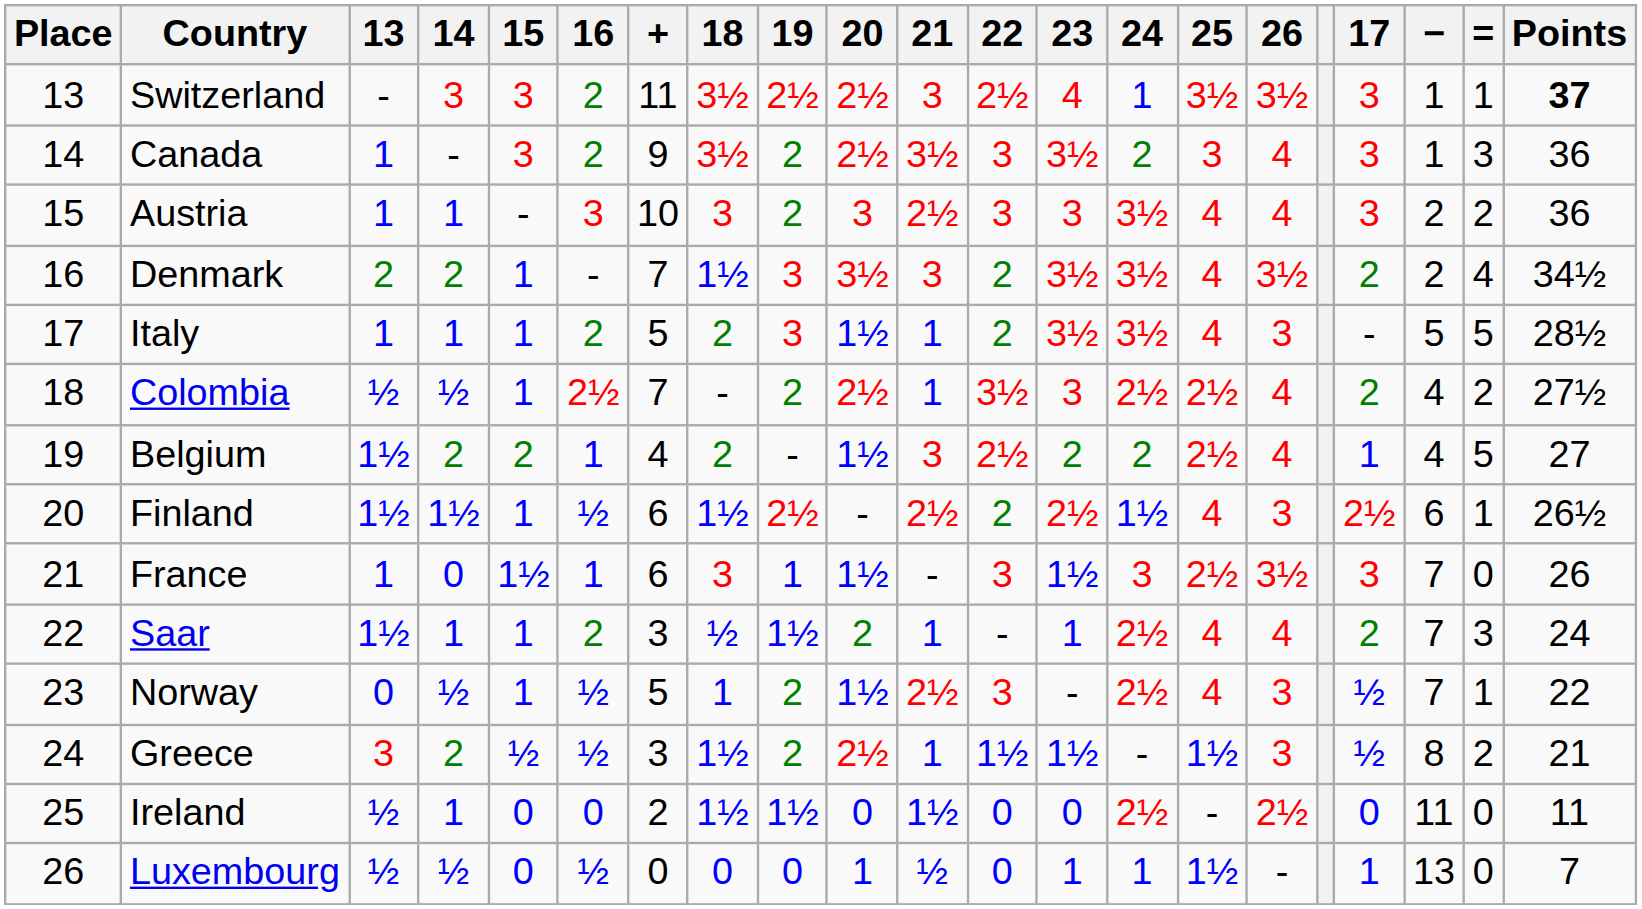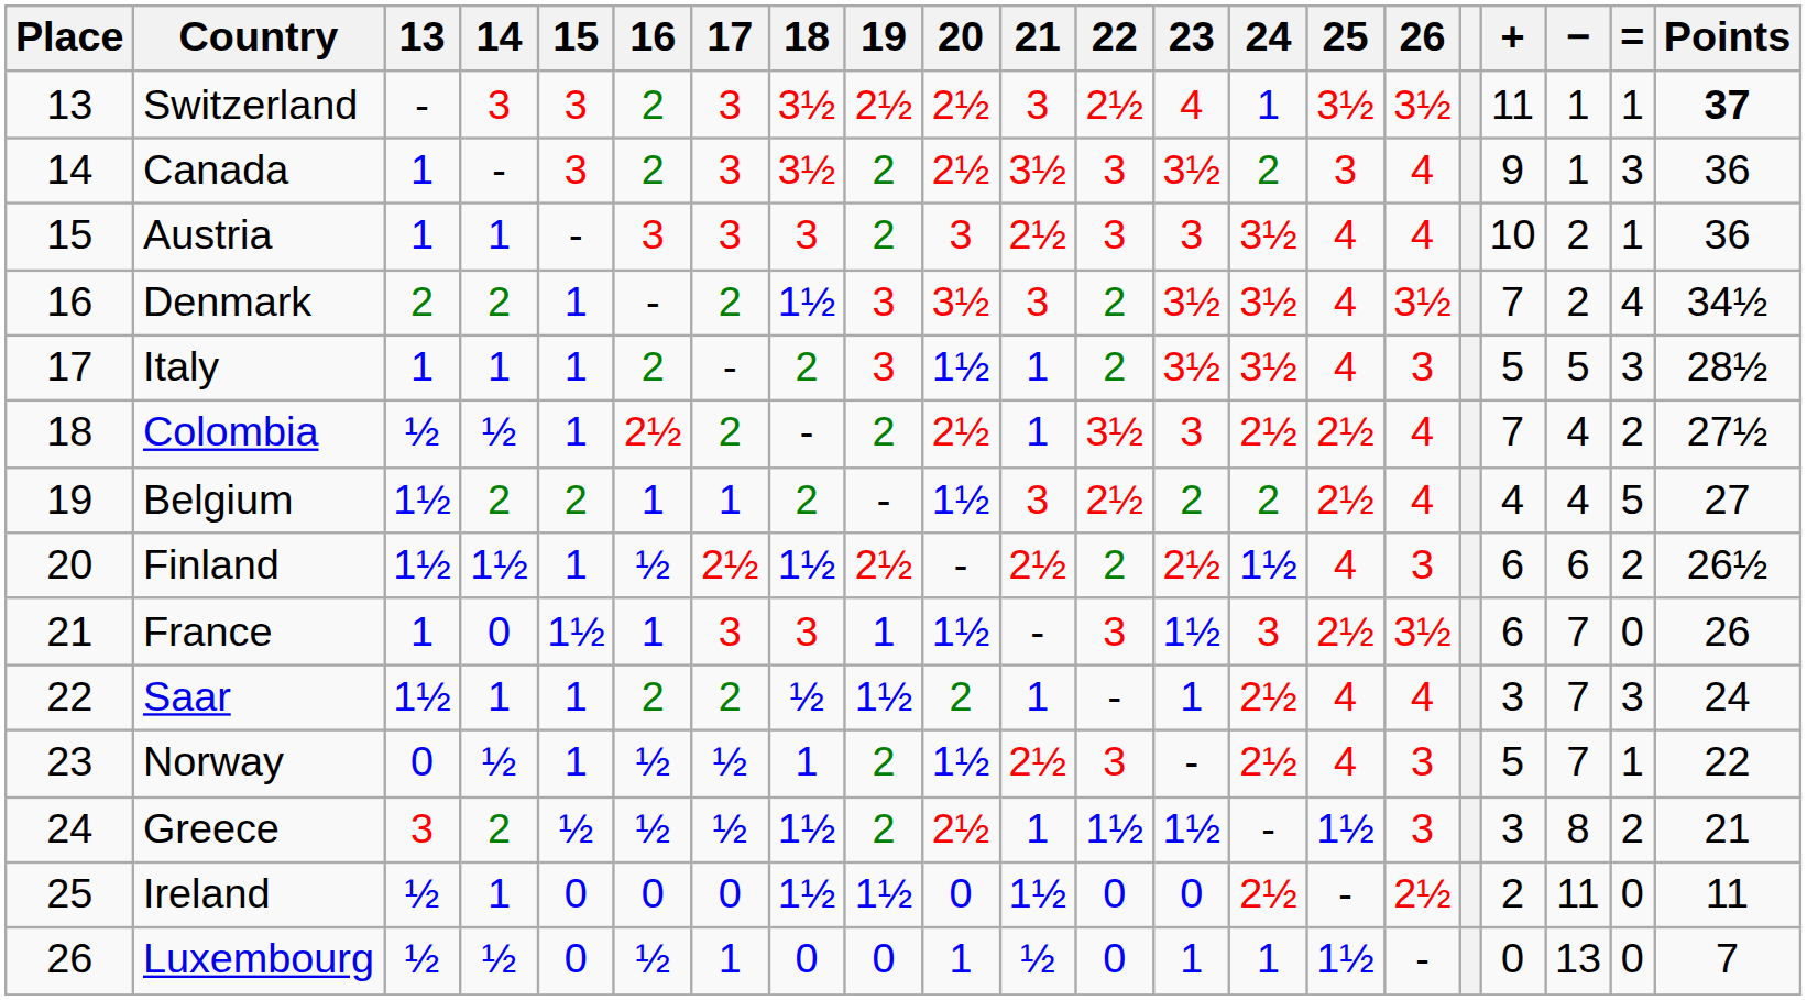columns swapped: 17 <-> +
Austria | =: 2 -> 1
Italy | =: 5 -> 3
Finland | =: 1 -> 2
